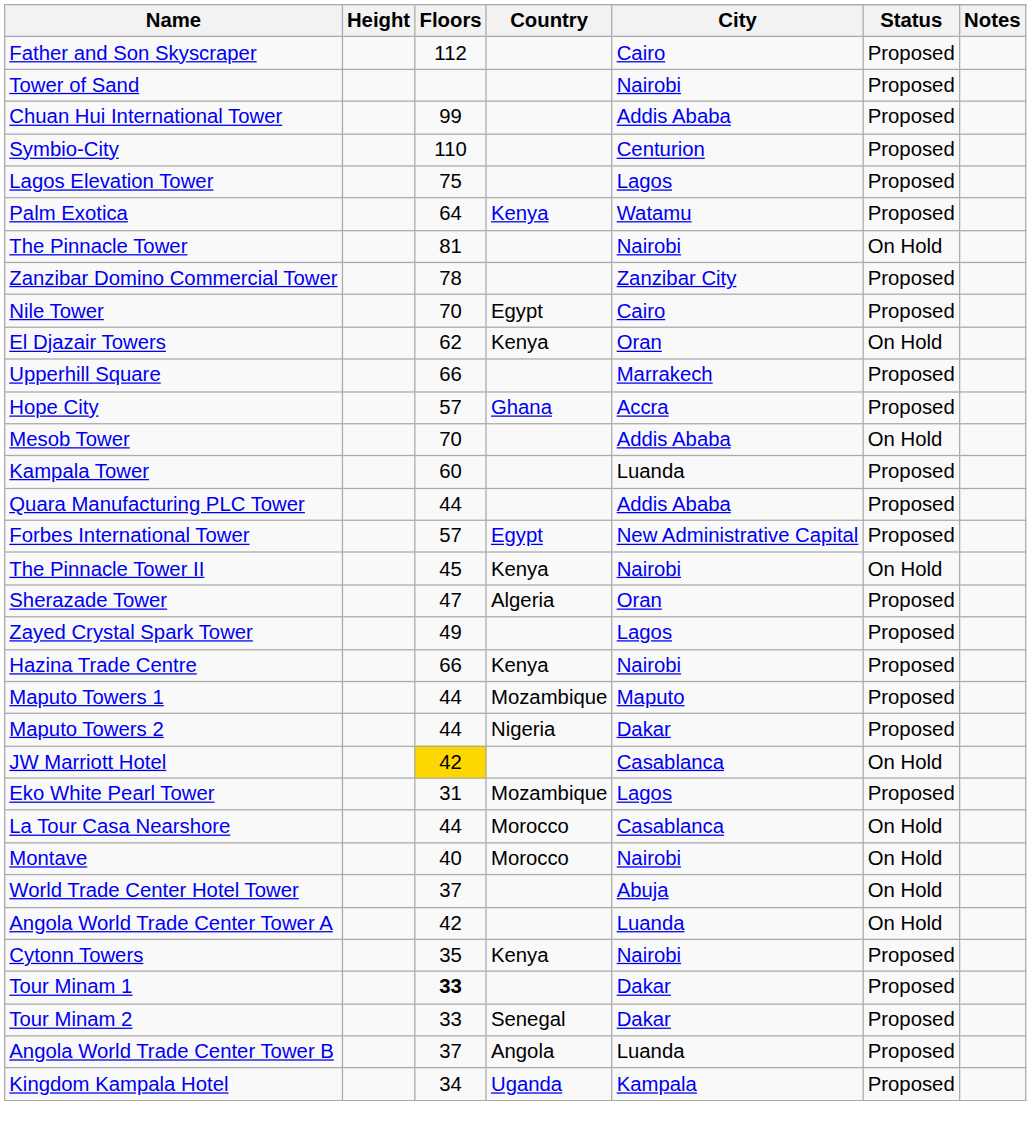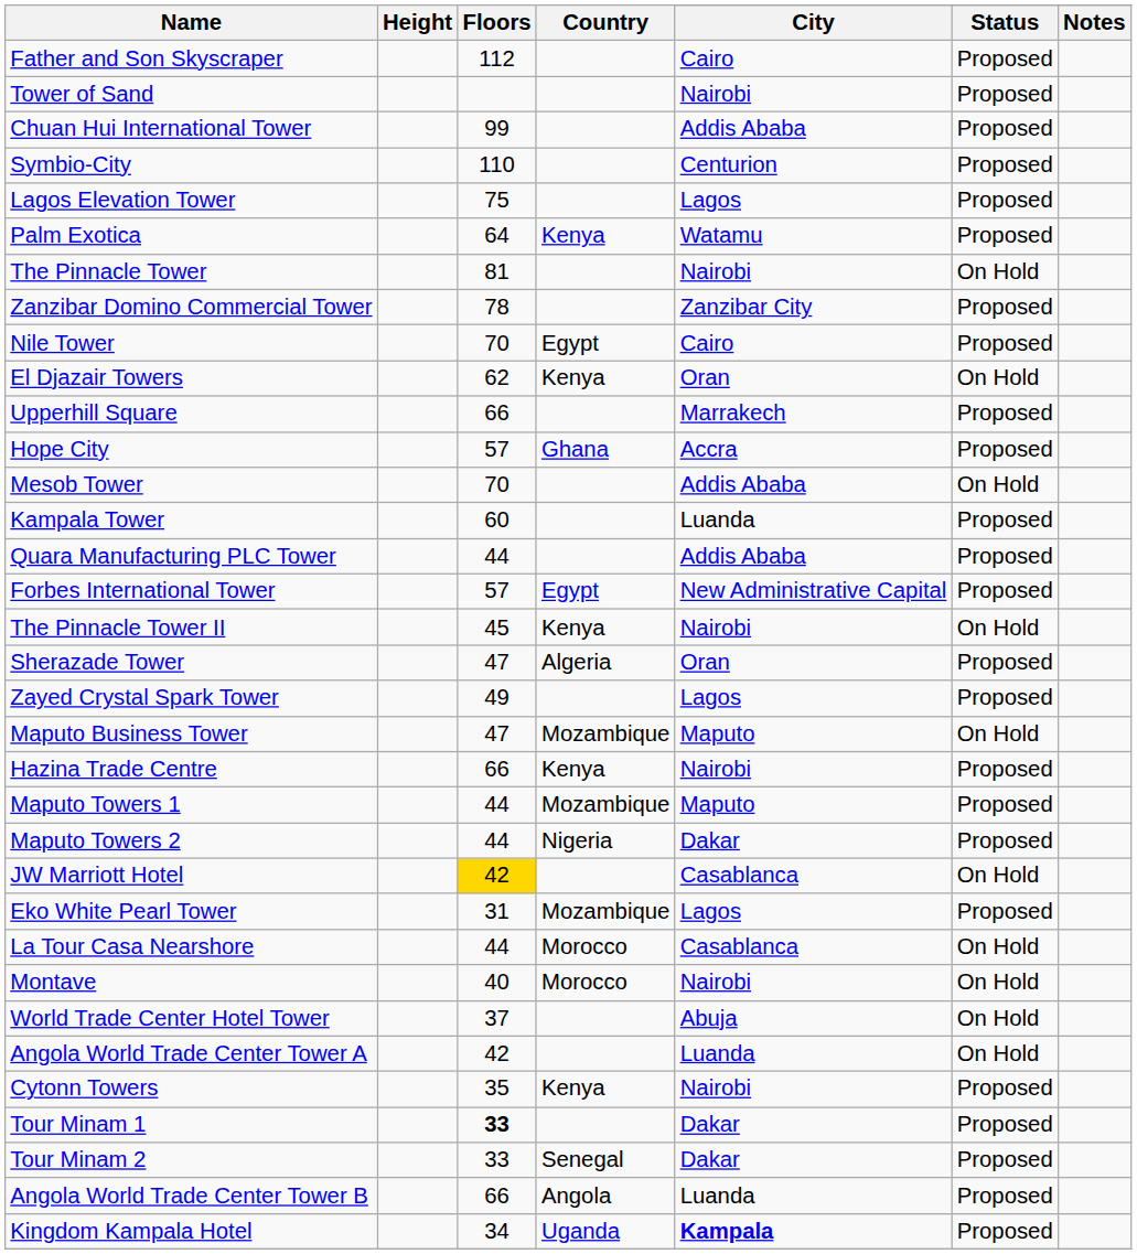+ row: Maputo Business Tower | 47 | Mozambique | Maputo | On Hold
Angola World Trade Center Tower B | Floors: 37 -> 66
Kingdom Kampala Hotel | City: normal -> bold
